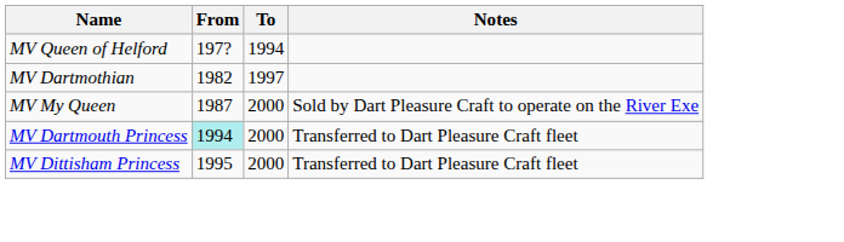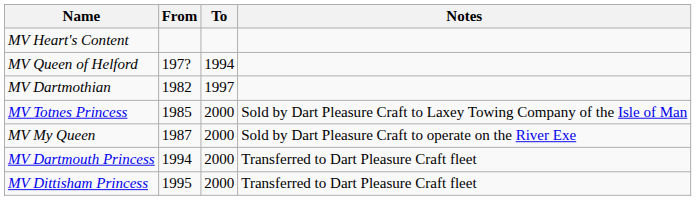+ row: MV Heart's Content
+ row: MV Totnes Princess | 1985 | 2000 | Sold by Dart Pleasure Craft to Laxey Towing Company of the Isle of Man
MV Dartmouth Princess | From: paleturquoise background -> no background
